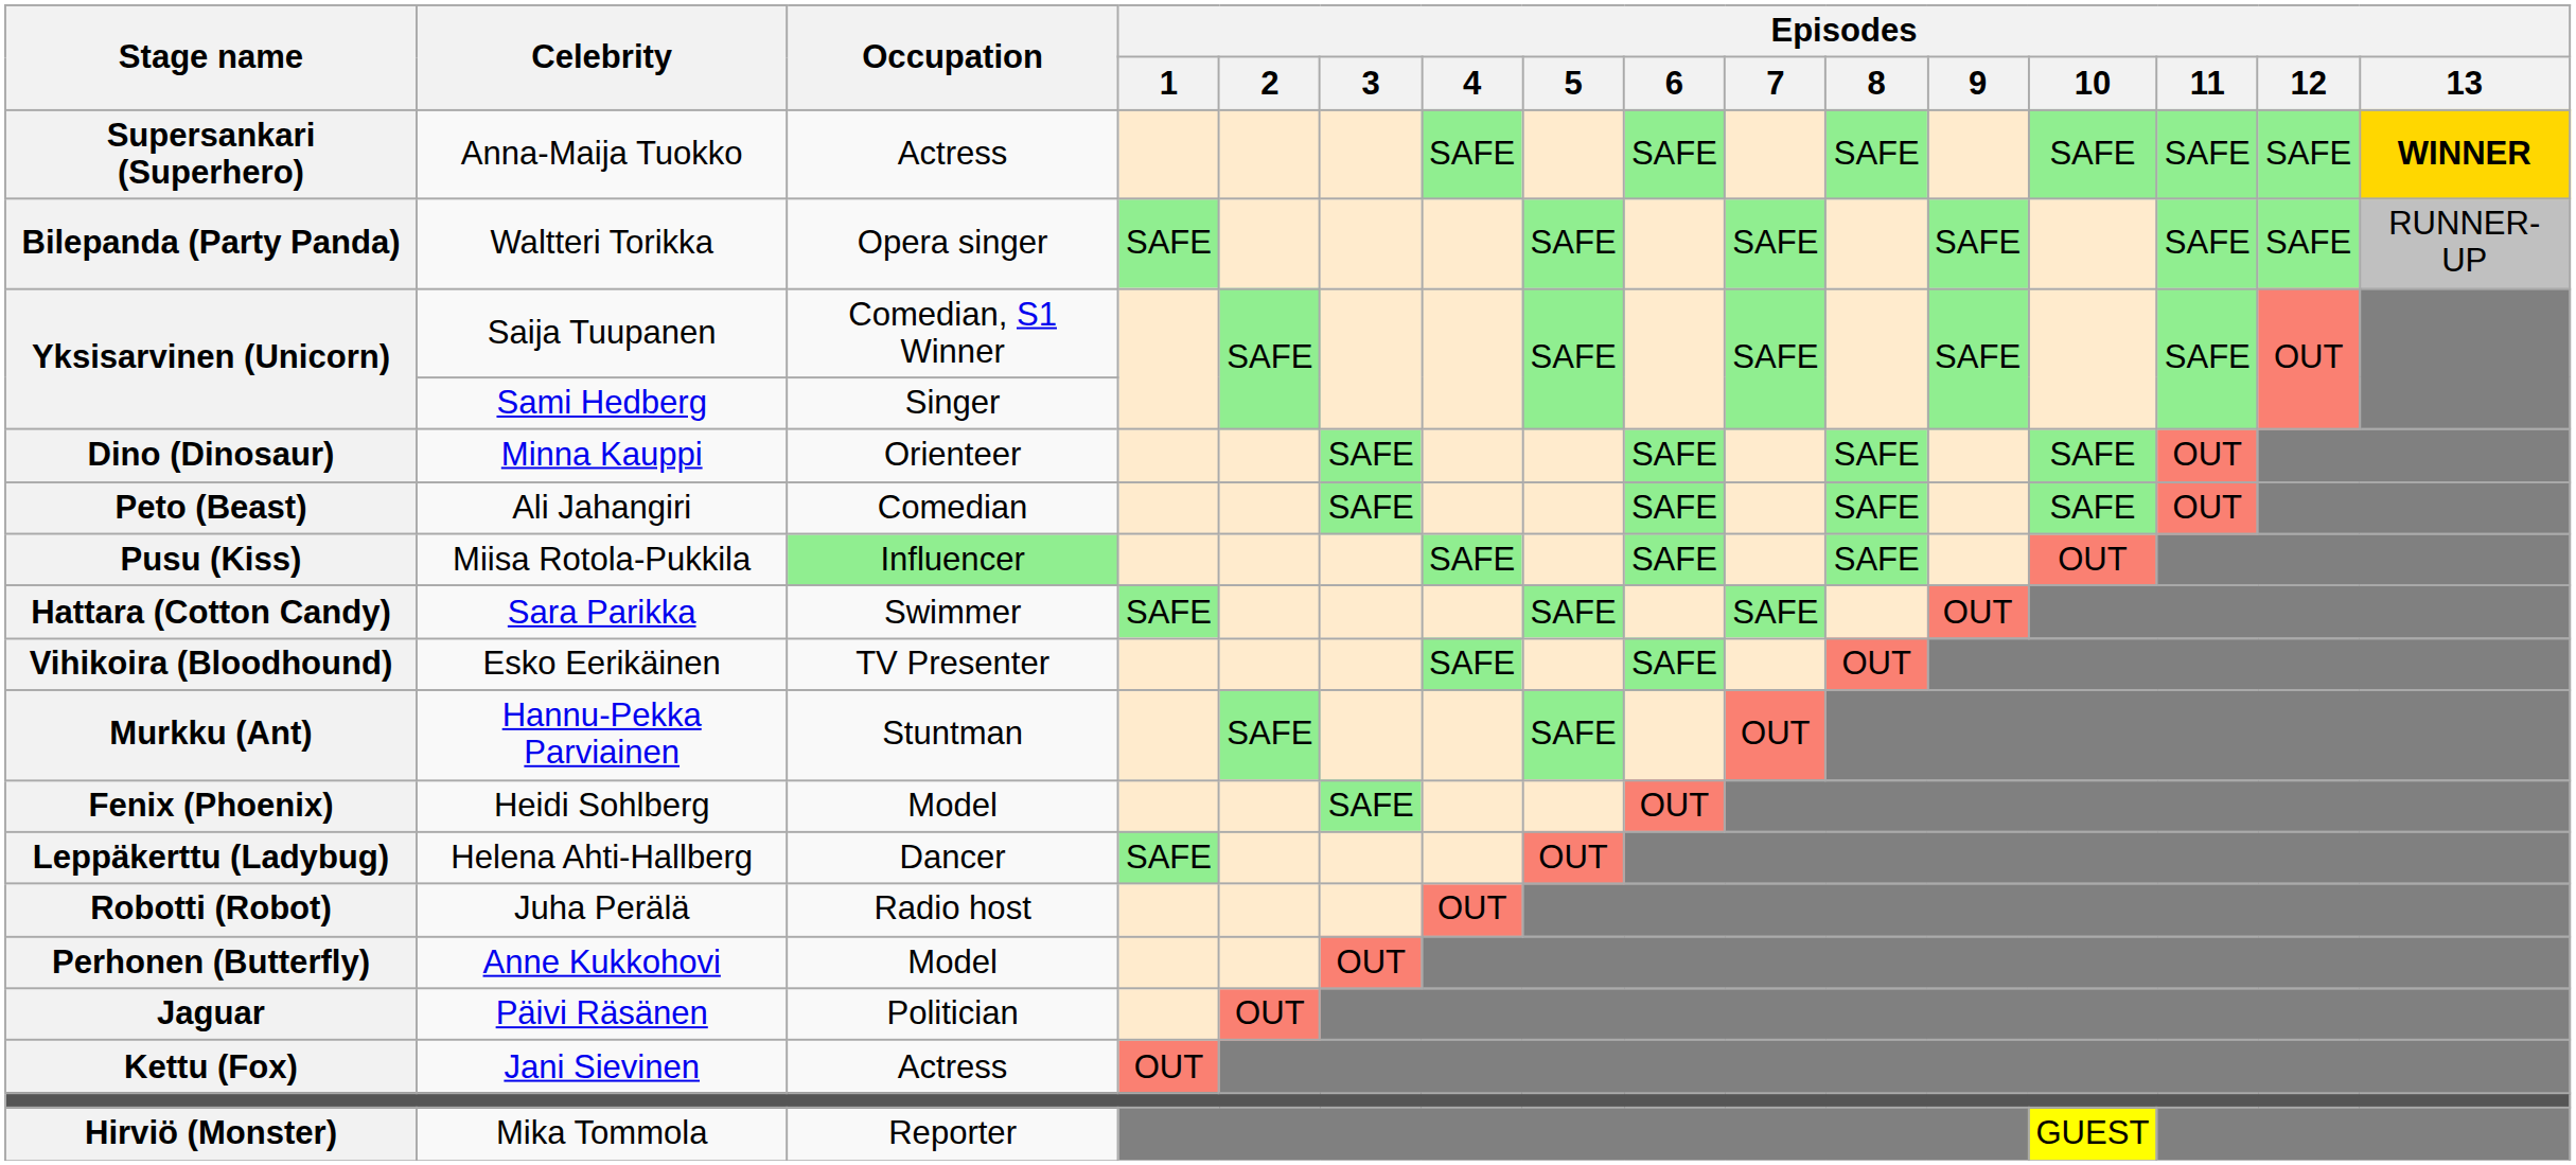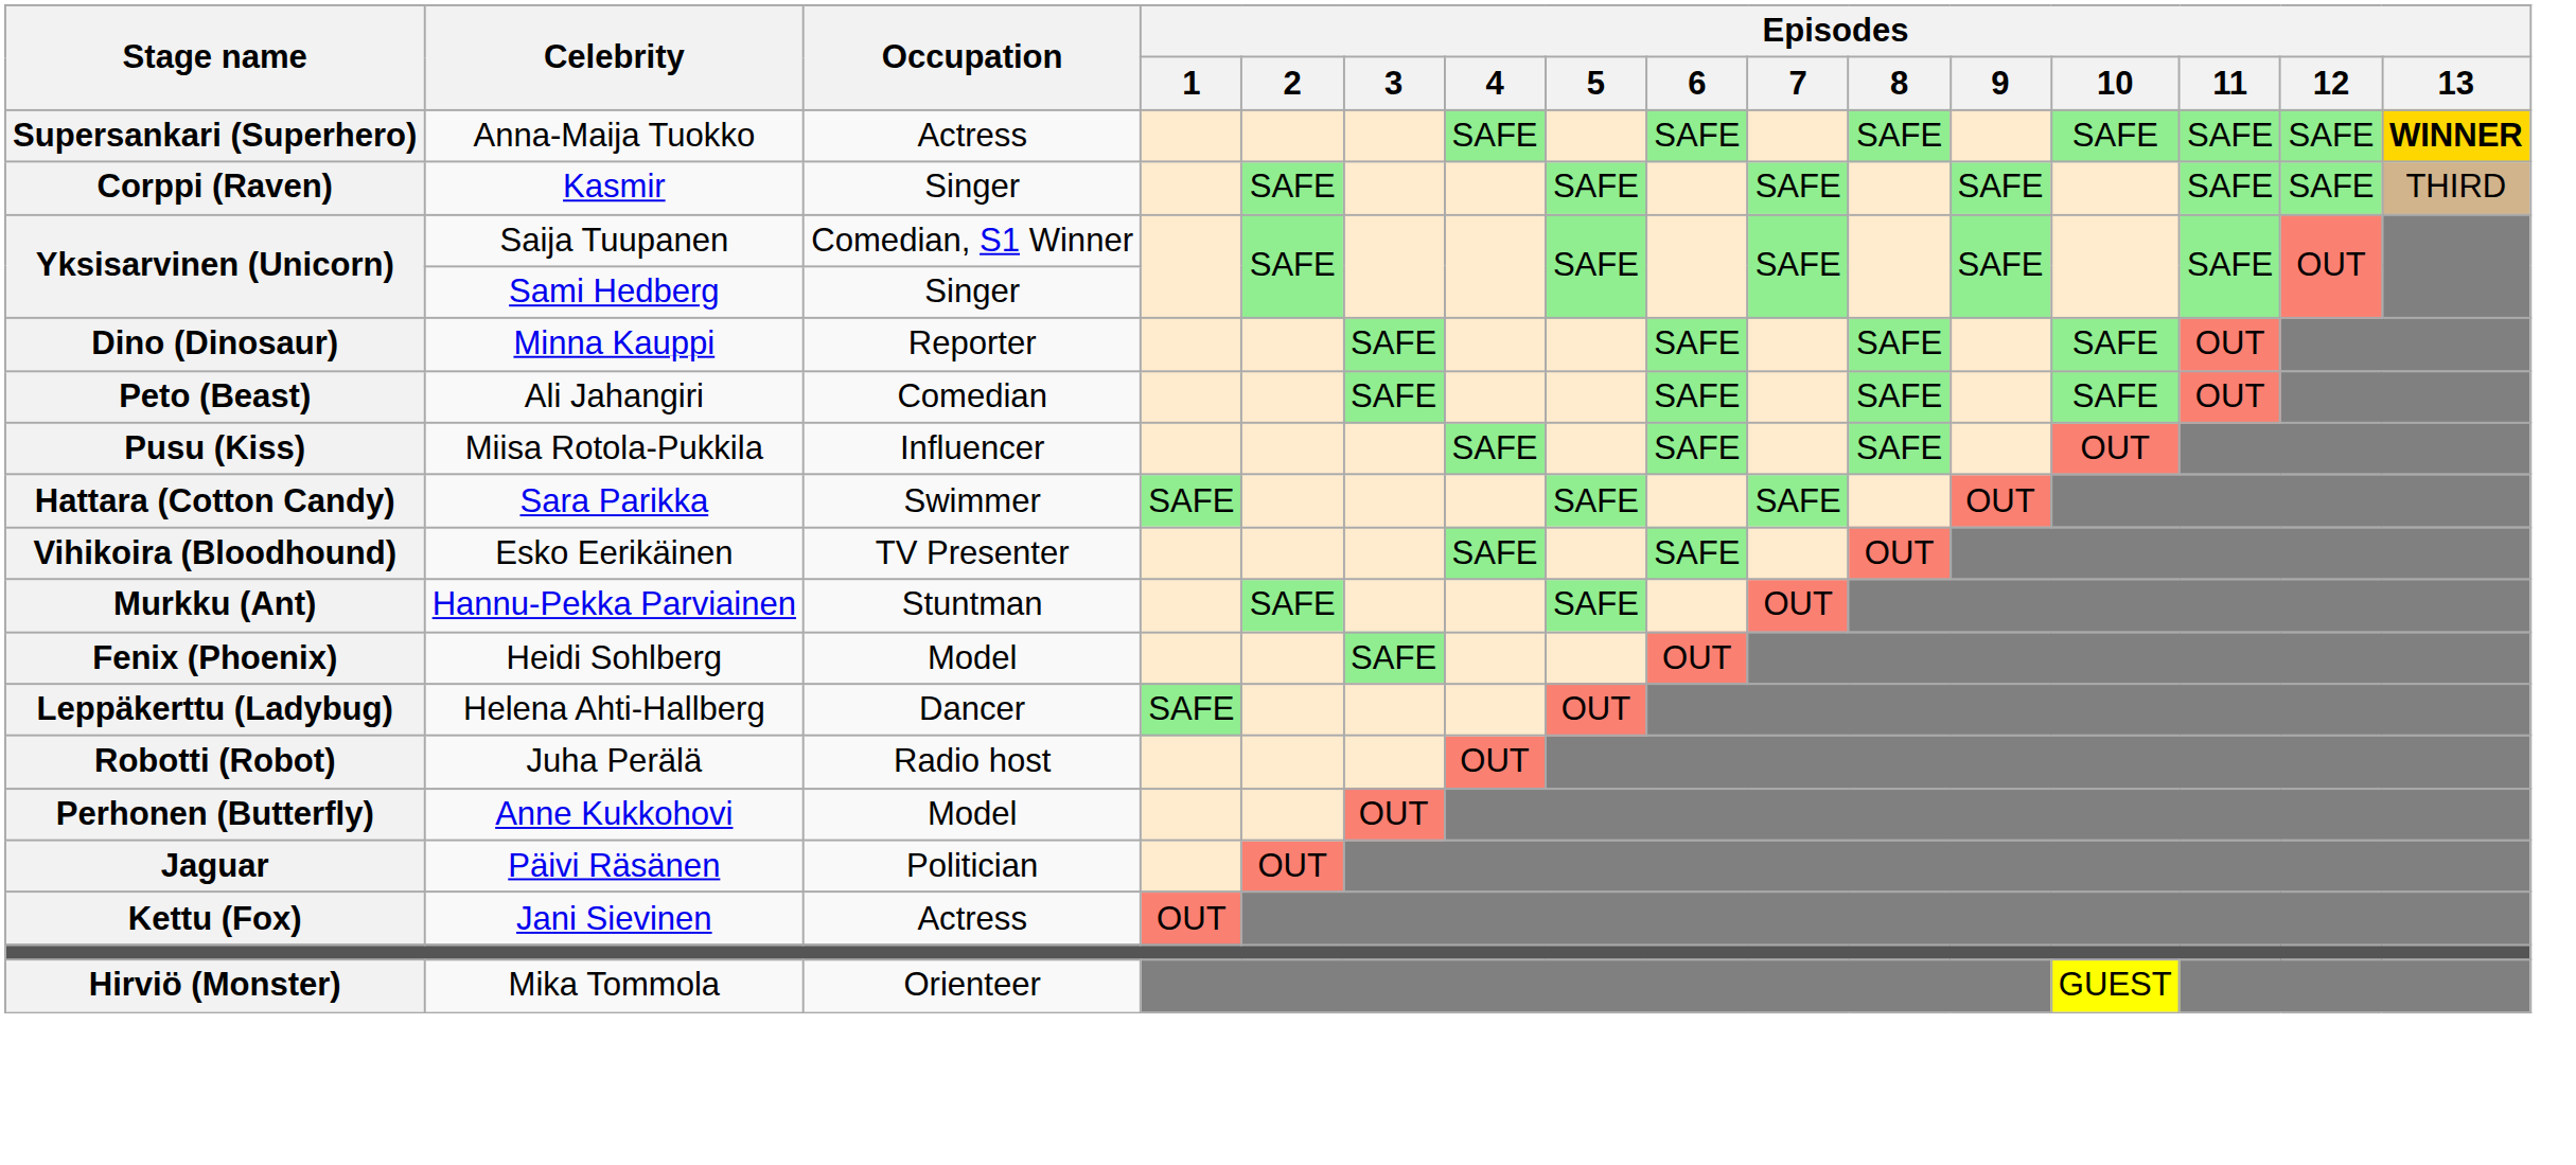- row: Bilepanda (Party Panda) | Waltteri Torikka | Opera singer | SAFE | SAFE | SAFE | SAFE | SAFE | SAFE | RUNNER-UP
+ row: Corppi (Raven) | Kasmir | Singer | SAFE | SAFE | SAFE | SAFE | SAFE | SAFE | THIRD
Dino (Dinosaur) | Occupation: Orienteer -> Reporter
Pusu (Kiss) | Occupation: lightgreen background -> no background
Hirviö (Monster) | Occupation: Reporter -> Orienteer
